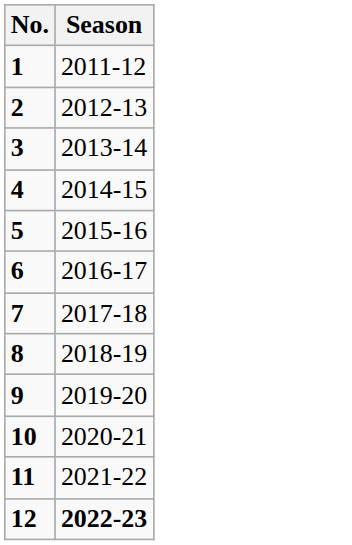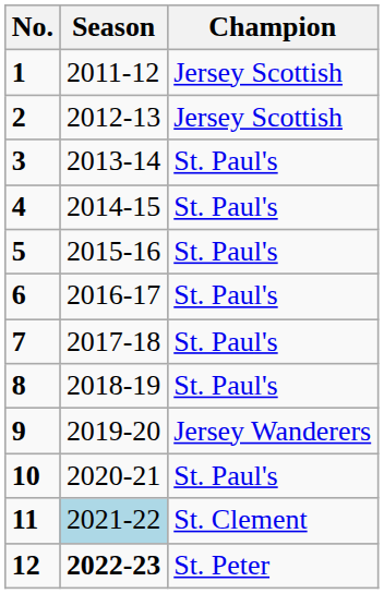+ column: Champion | Jersey Scottish | Jersey Scottish | St. Paul's | St. Paul's | St. Paul's | St. Paul's | St. Paul's | St. Paul's | Jersey Wanderers | St. Paul's | St. Clement | St. Peter
11 | Season: no background -> lightblue background
